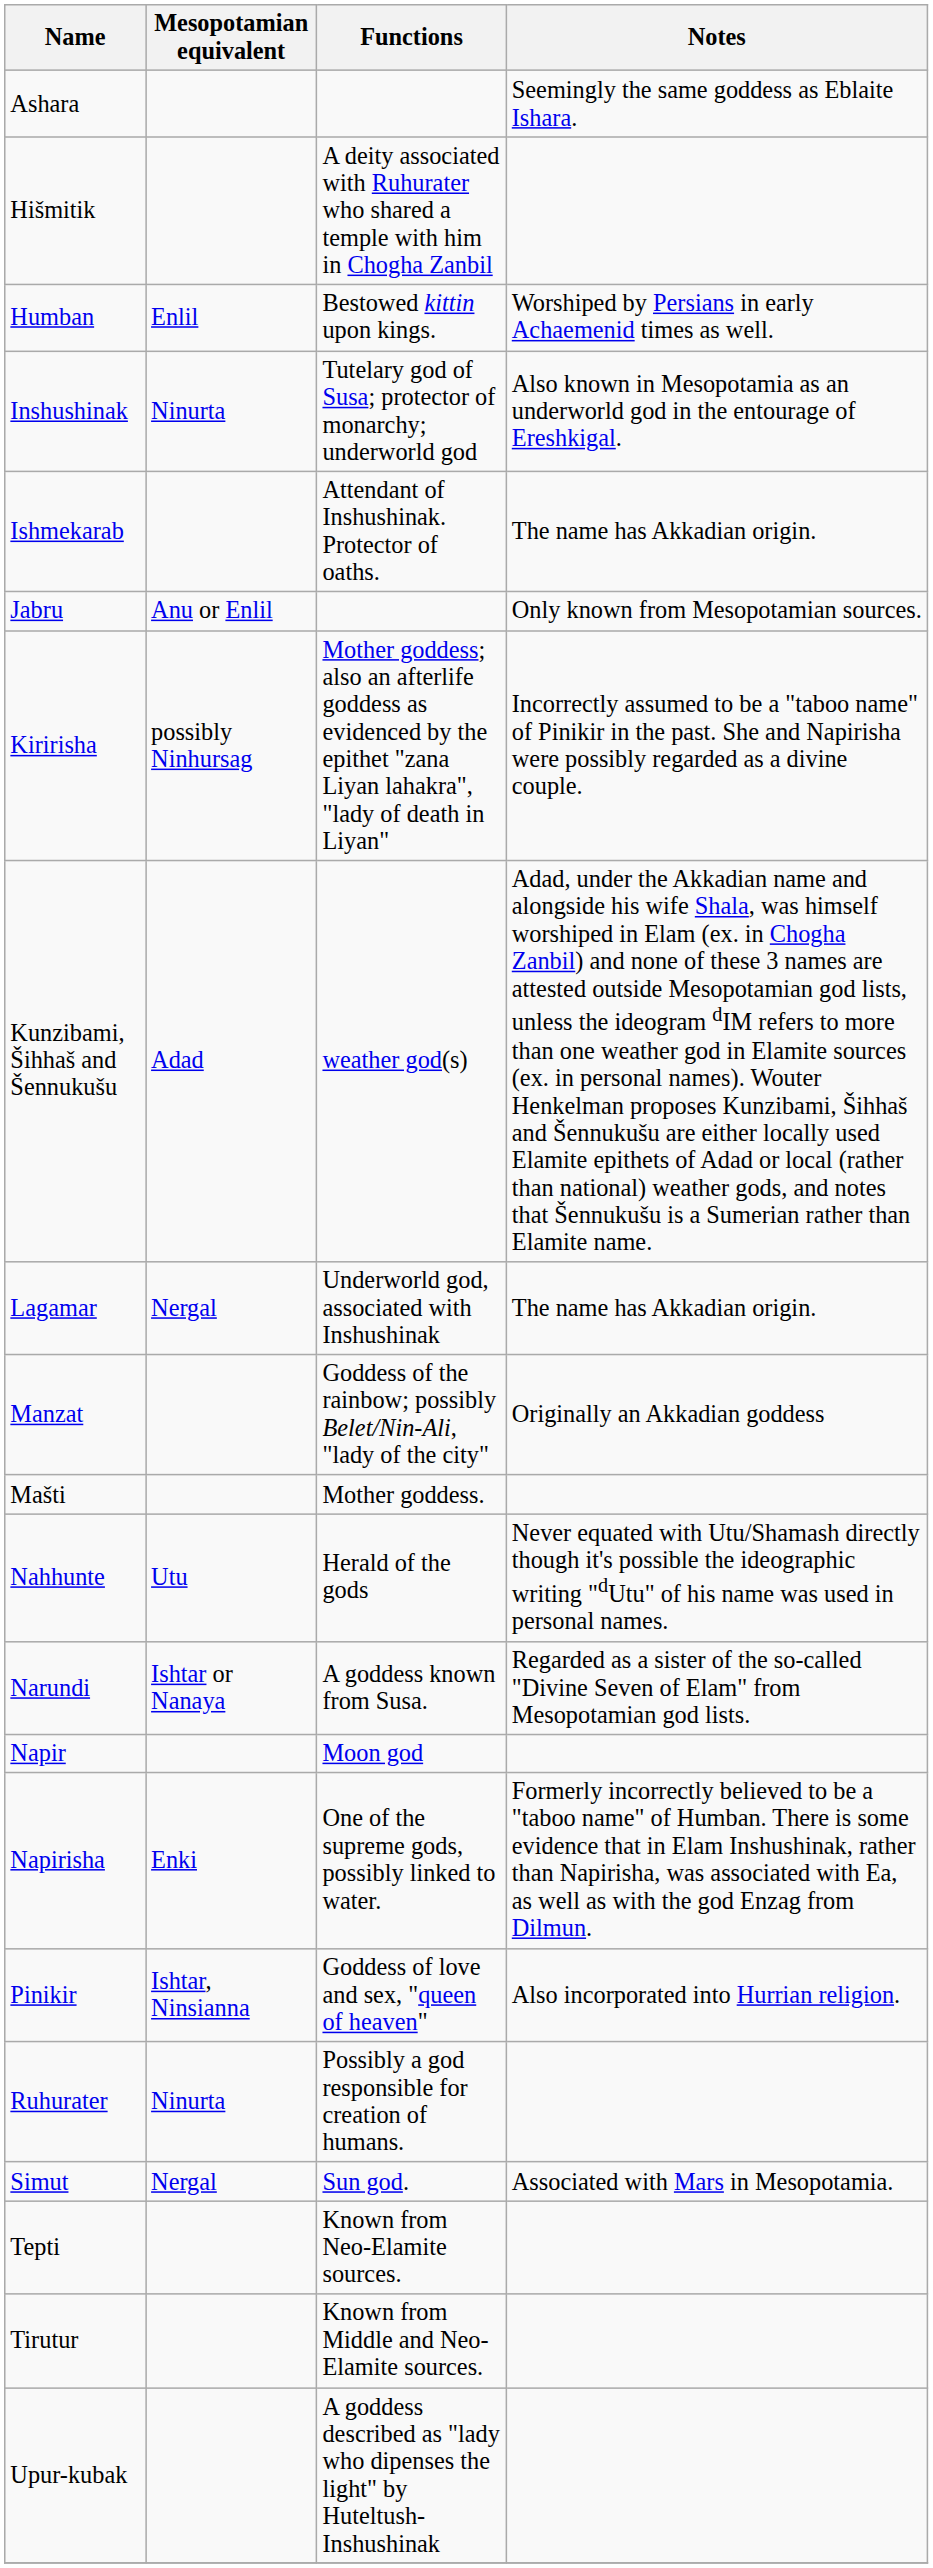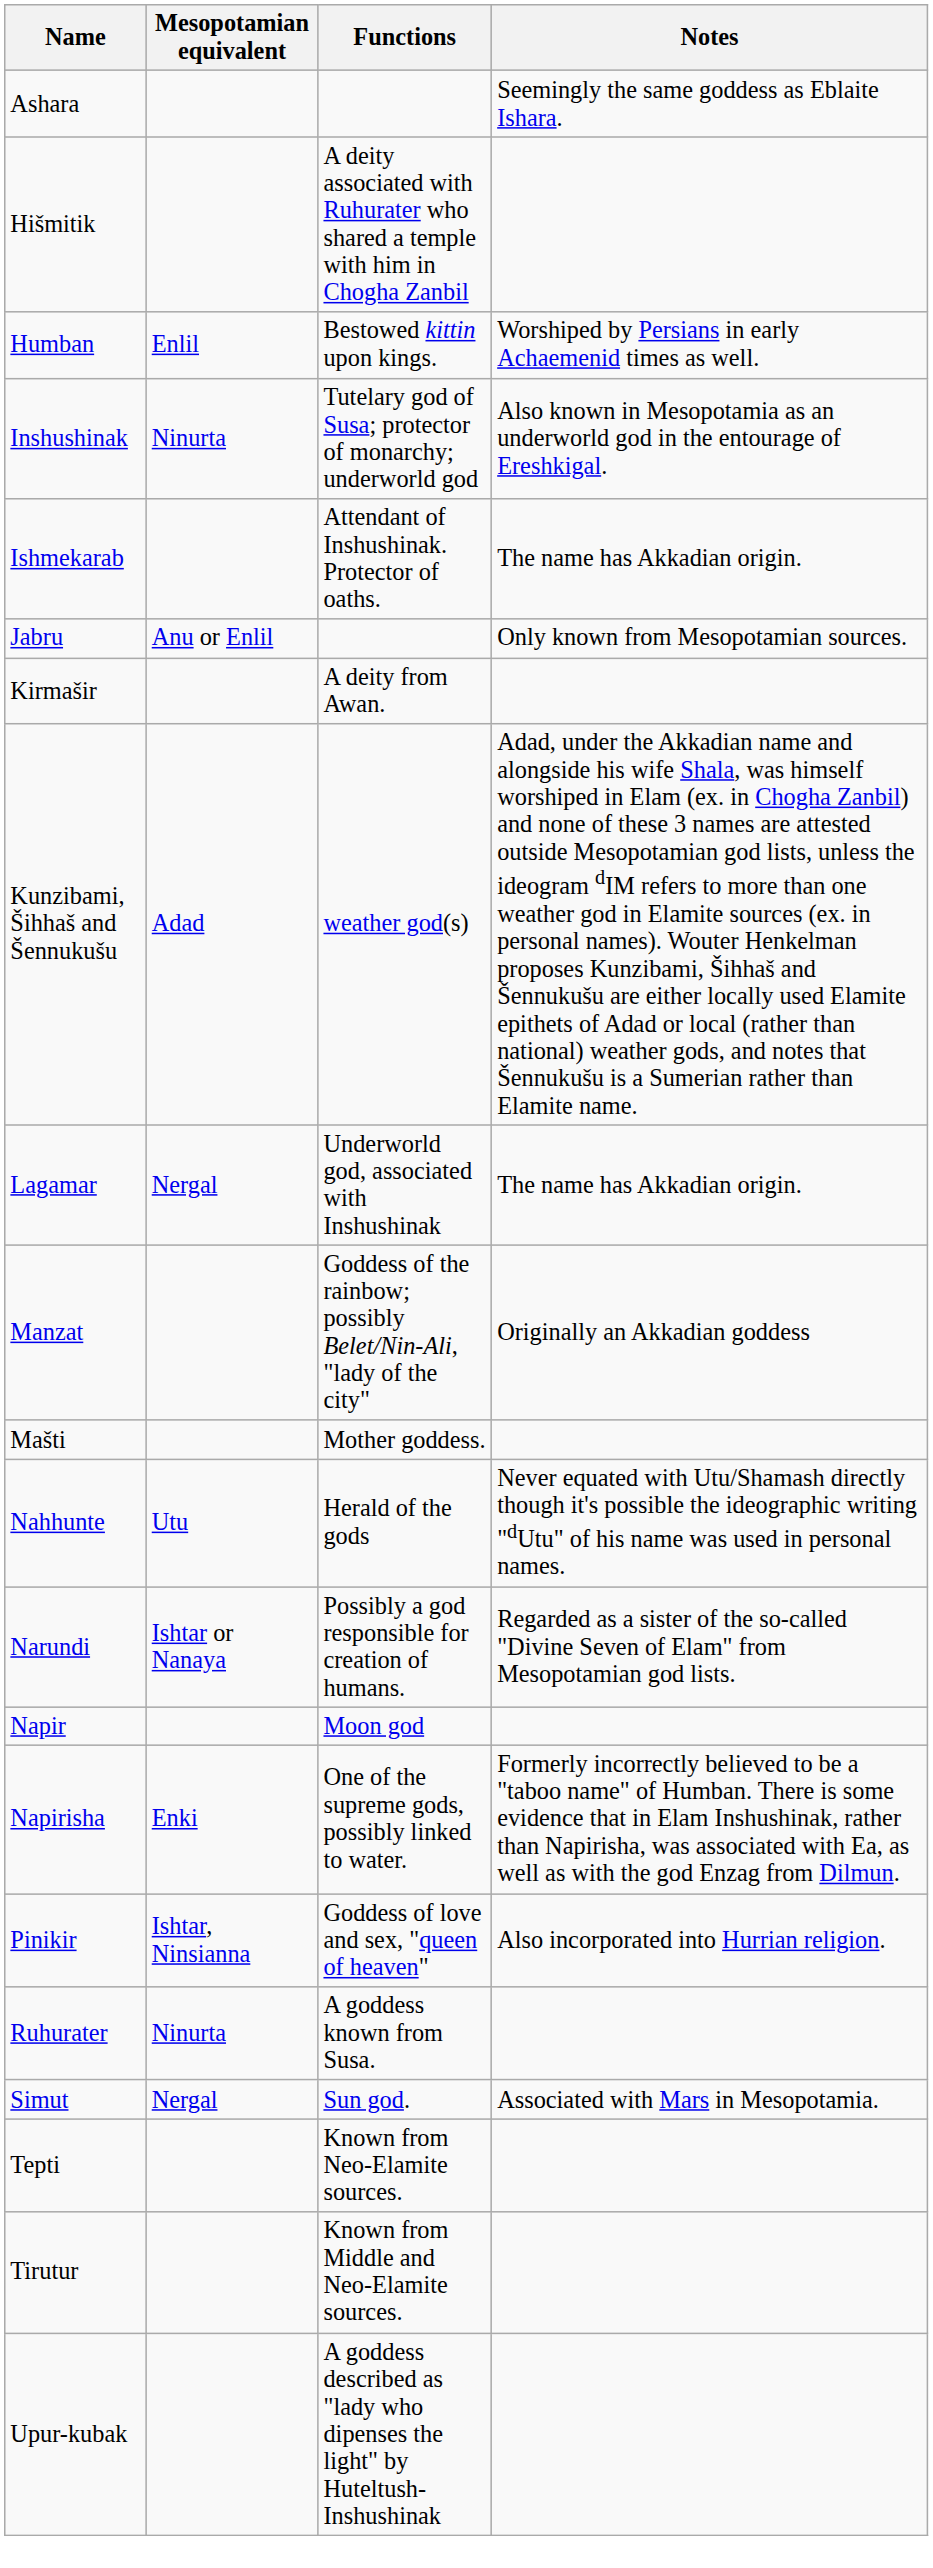- row: Kiririsha | possibly Ninhursag | Mother goddess; also an afterlife goddess as evidenced by the epithet "zana Liyan lahakra", "lady of death in Liyan" | Incorrectly assumed to be a "taboo name" of Pinikir in the past. She and Napirisha were possibly regarded as a divine couple.
+ row: Kirmašir | A deity from Awan.
Narundi | Functions: A goddess known from Susa. -> Possibly a god responsible for creation of humans.
Ruhurater | Functions: Possibly a god responsible for creation of humans. -> A goddess known from Susa.
